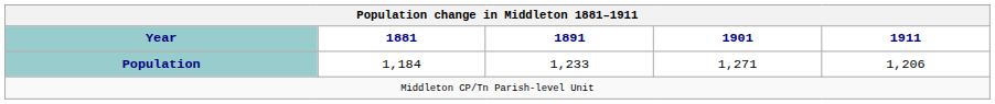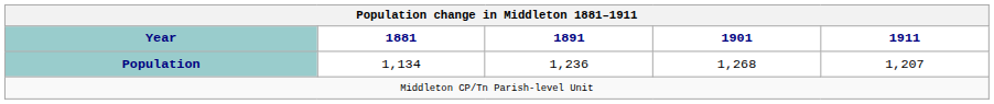Population | 1881: 1,184 -> 1,134
Population | 1891: 1,233 -> 1,236
Population | 1901: 1,271 -> 1,268
Population | 1911: 1,206 -> 1,207
